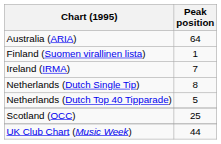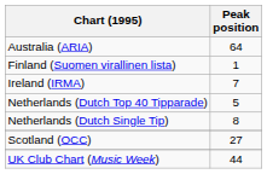rows swapped: Netherlands (Dutch Top 40 Tipparade) <-> Netherlands (Dutch Single Tip)
Scotland (OCC) | Peak position: 25 -> 27
